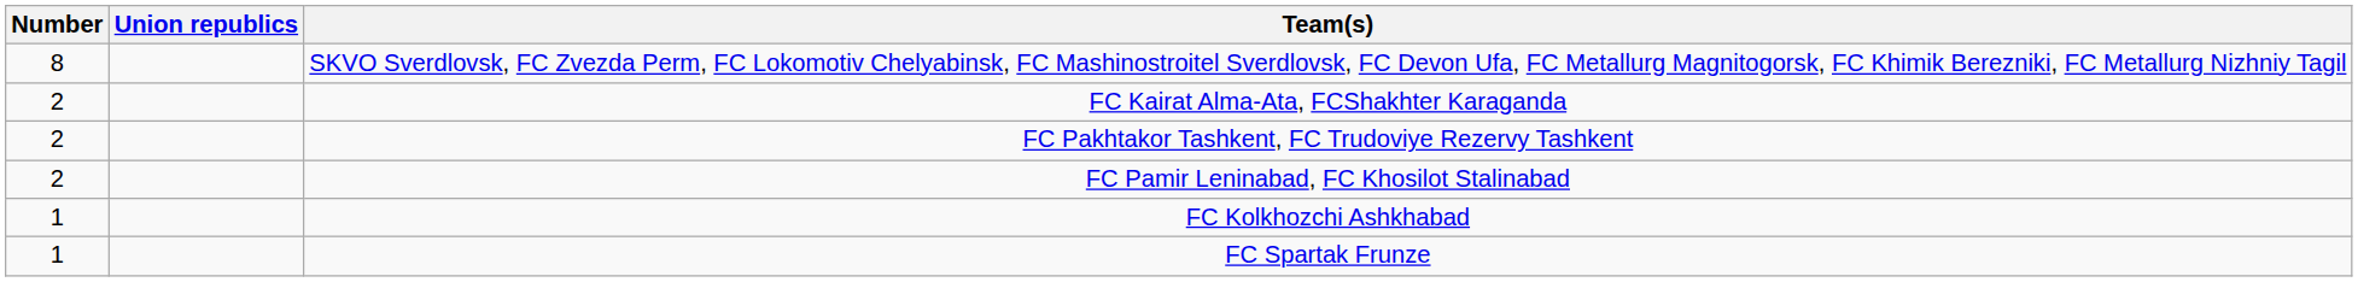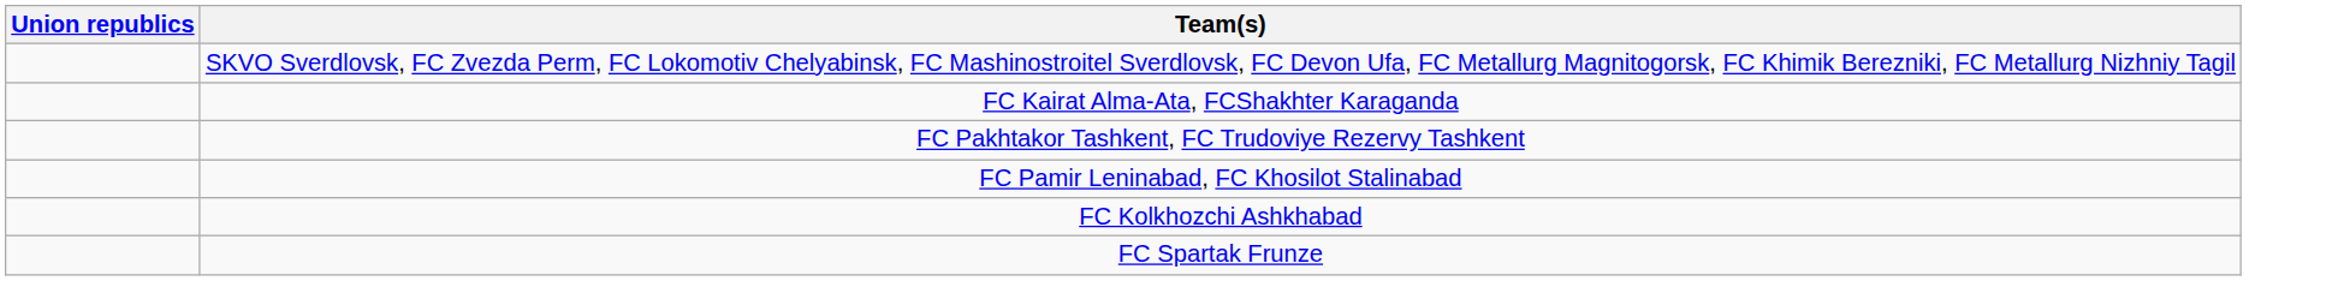- column: Number | 8 | 2 | 2 | 2 | 1 | 1
